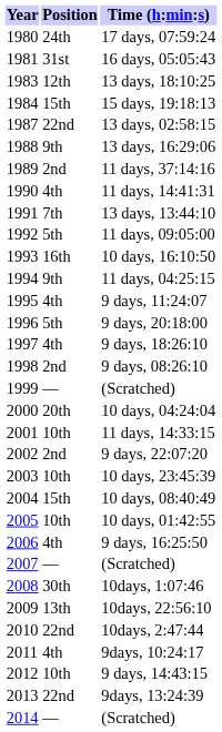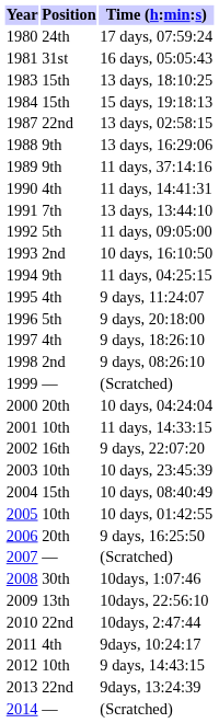13 days, 18:10:25 | Position: 12th -> 15th
11 days, 37:14:16 | Position: 2nd -> 9th
10 days, 16:10:50 | Position: 16th -> 2nd
9 days, 22:07:20 | Position: 2nd -> 16th
9 days, 16:25:50 | Position: 4th -> 20th
